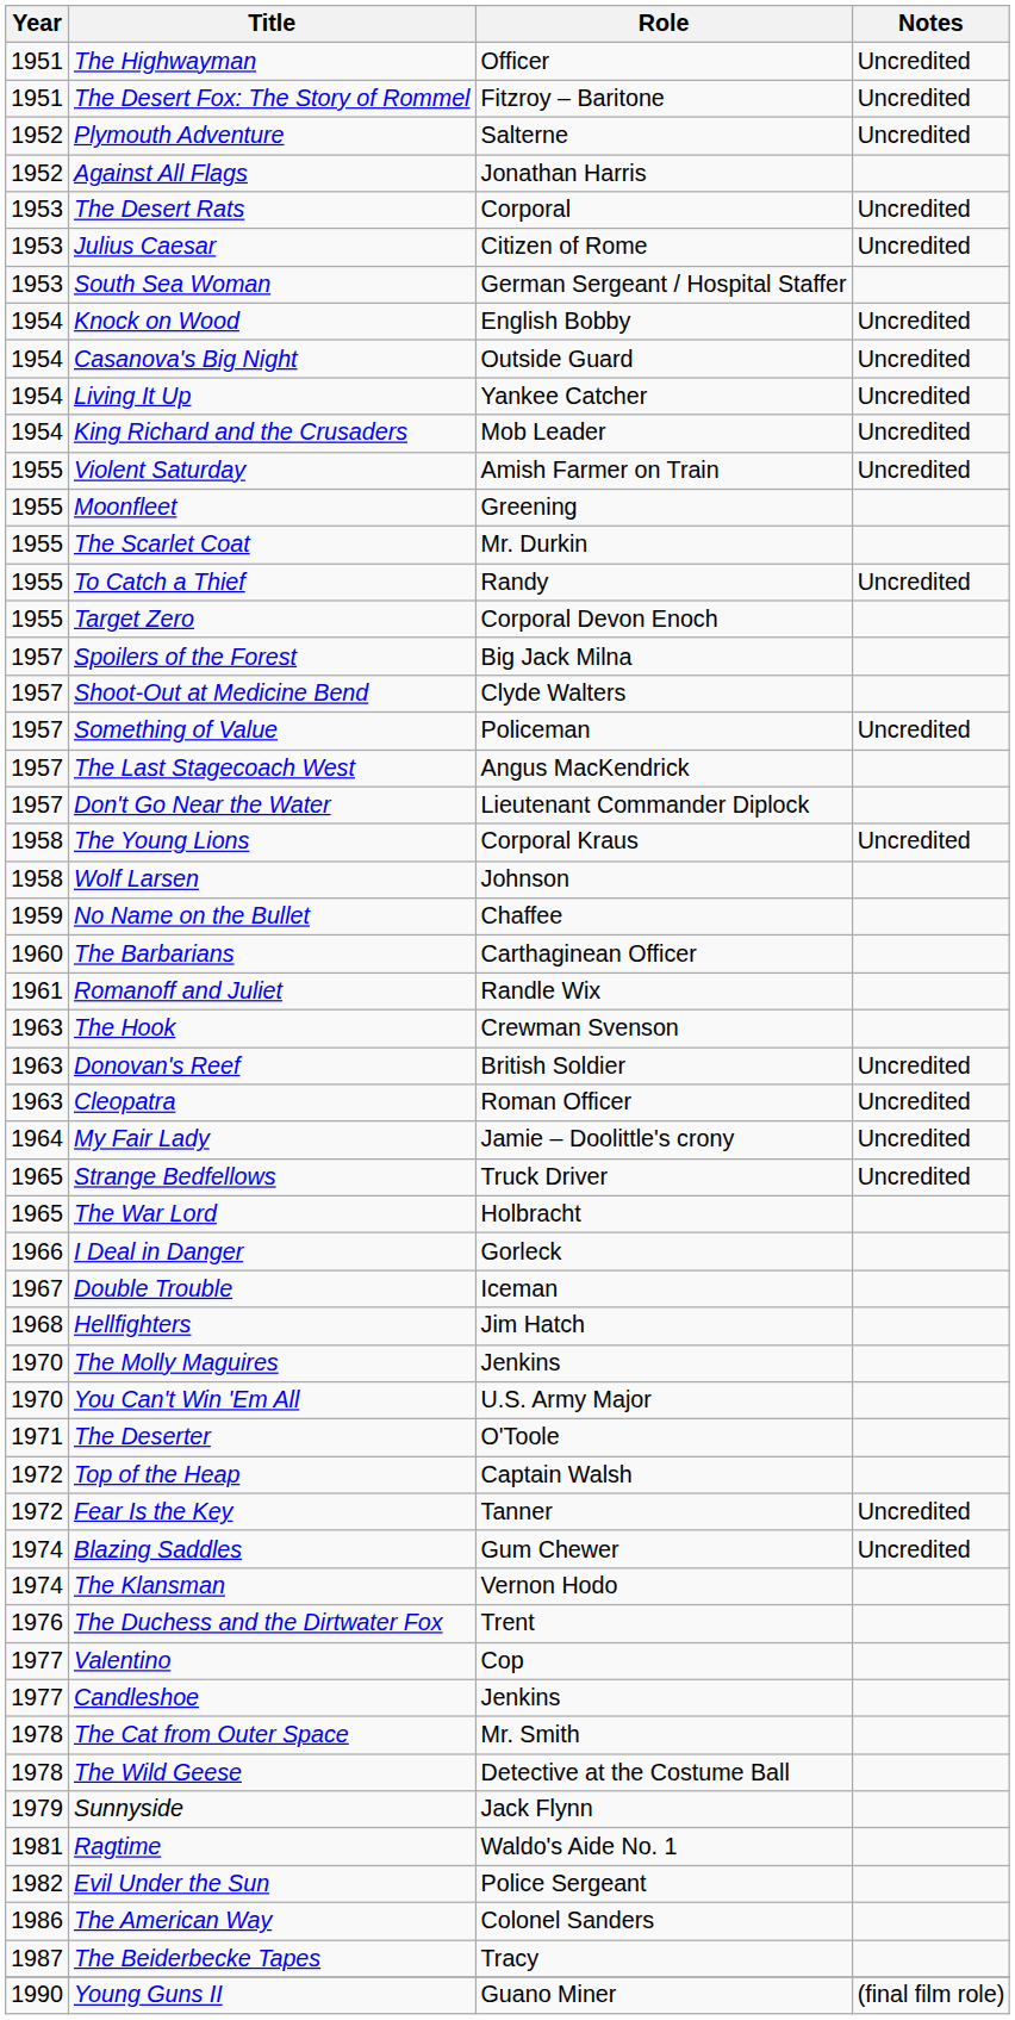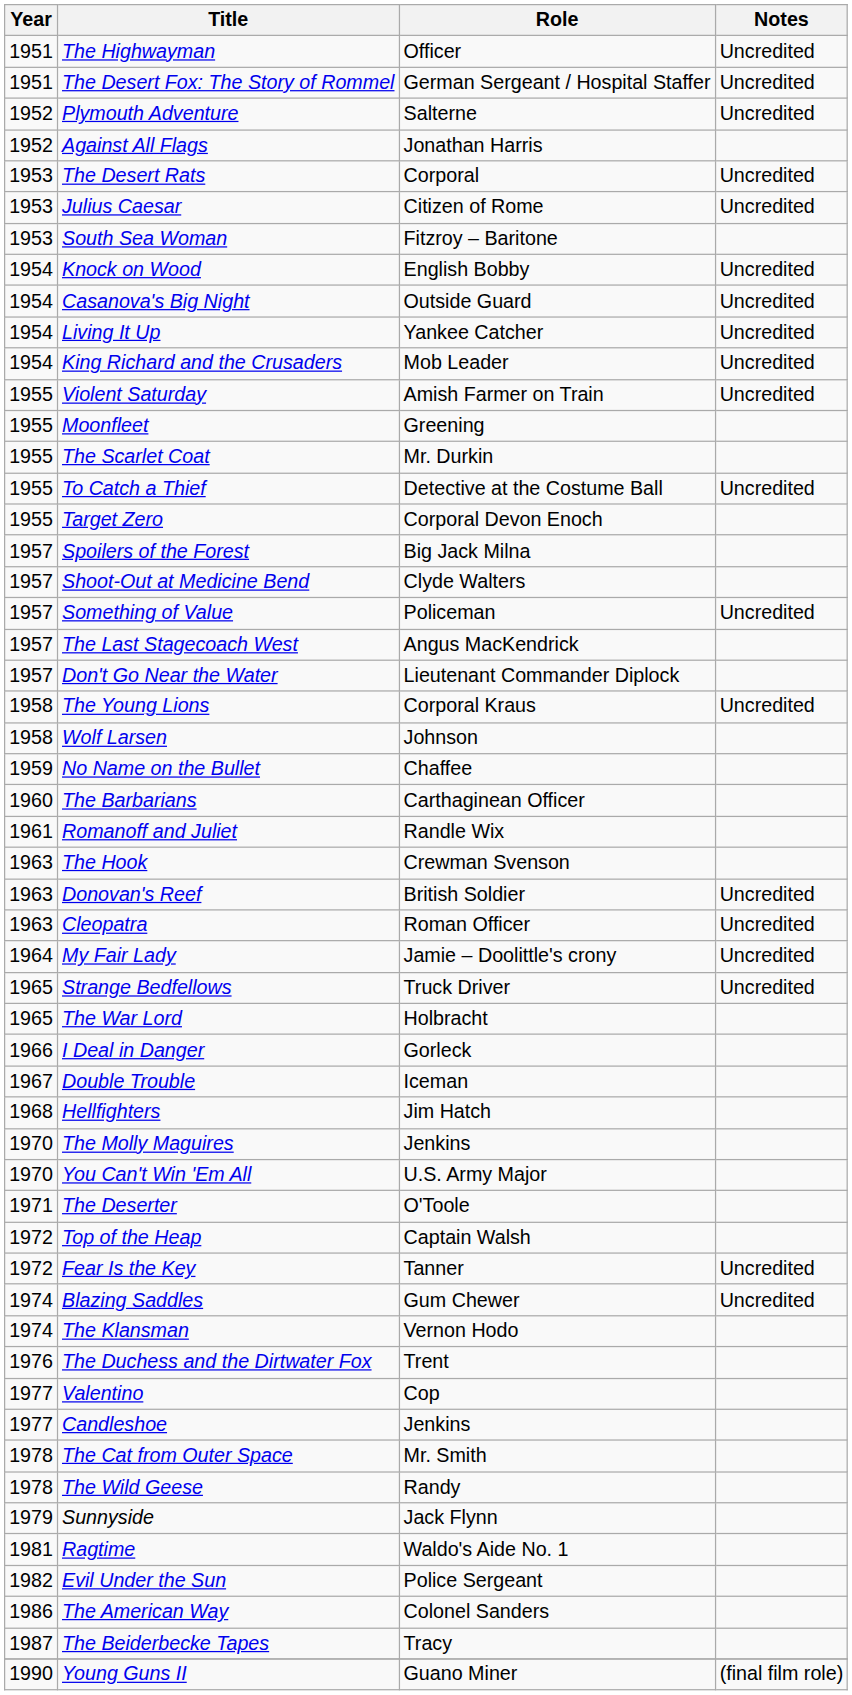The Desert Fox: The Story of Rommel | Role: Fitzroy – Baritone -> German Sergeant / Hospital Staffer
South Sea Woman | Role: German Sergeant / Hospital Staffer -> Fitzroy – Baritone
To Catch a Thief | Role: Randy -> Detective at the Costume Ball
The Wild Geese | Role: Detective at the Costume Ball -> Randy
